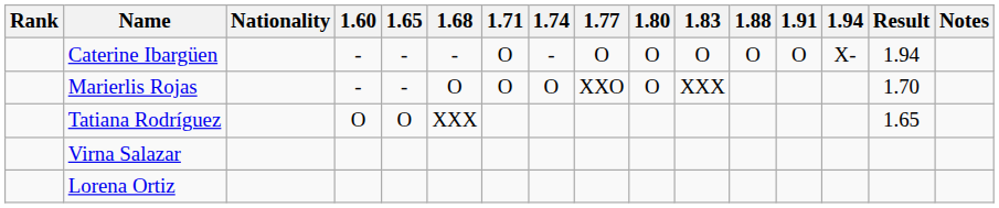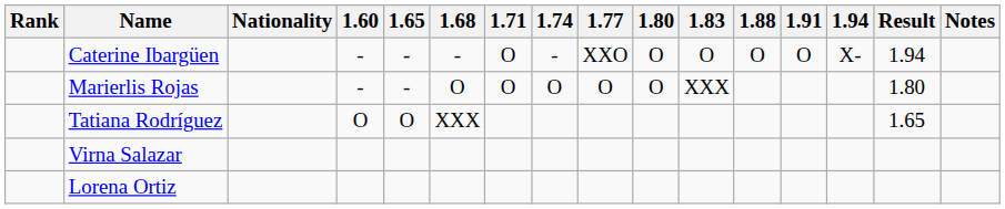Caterine Ibargüen | 1.77: O -> XXO
Marierlis Rojas | 1.77: XXO -> O
Marierlis Rojas | Result: 1.70 -> 1.80
